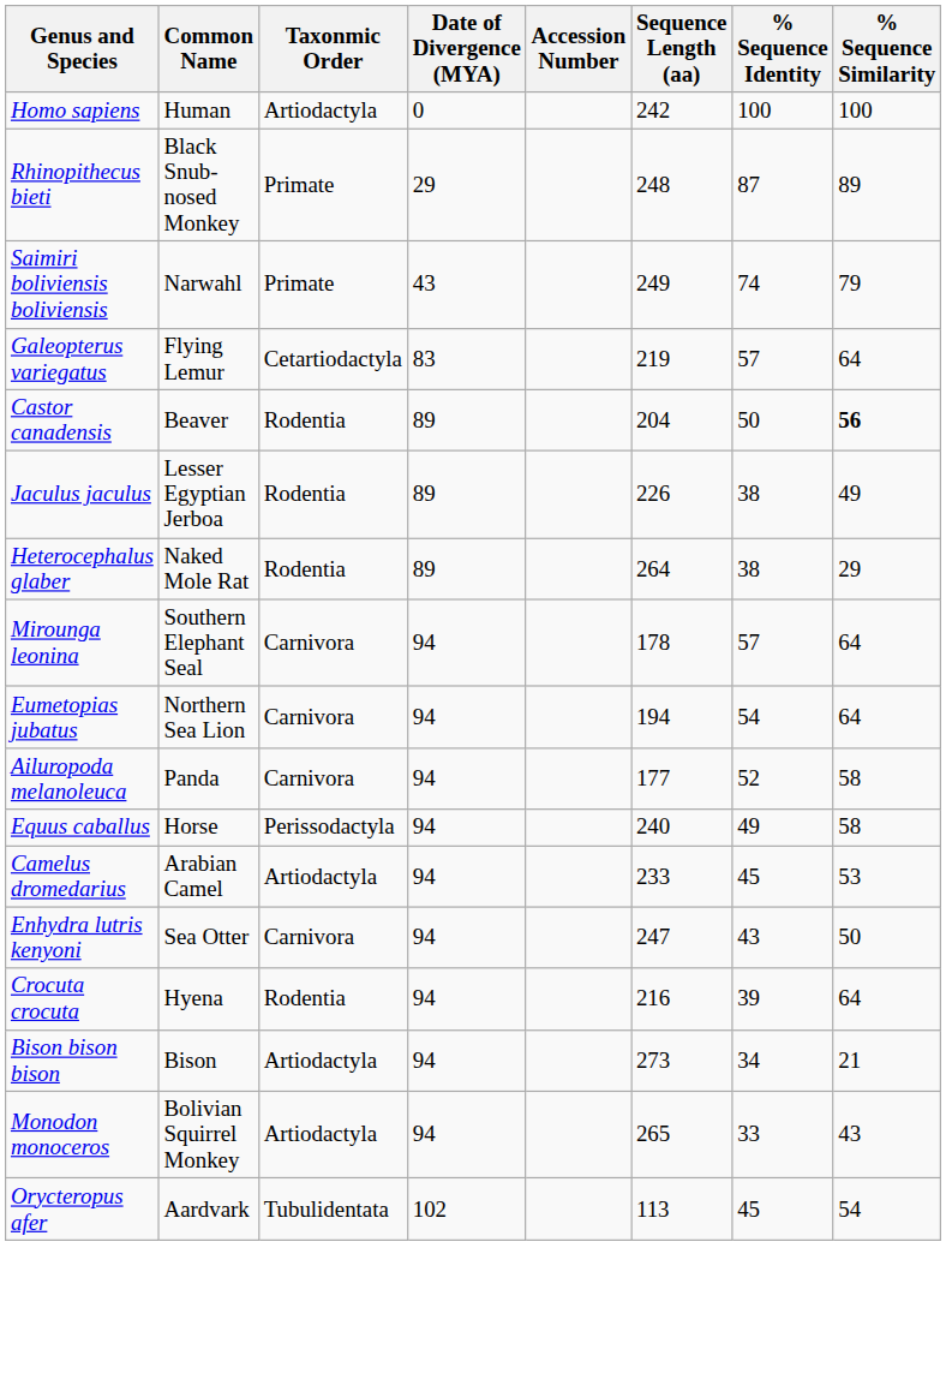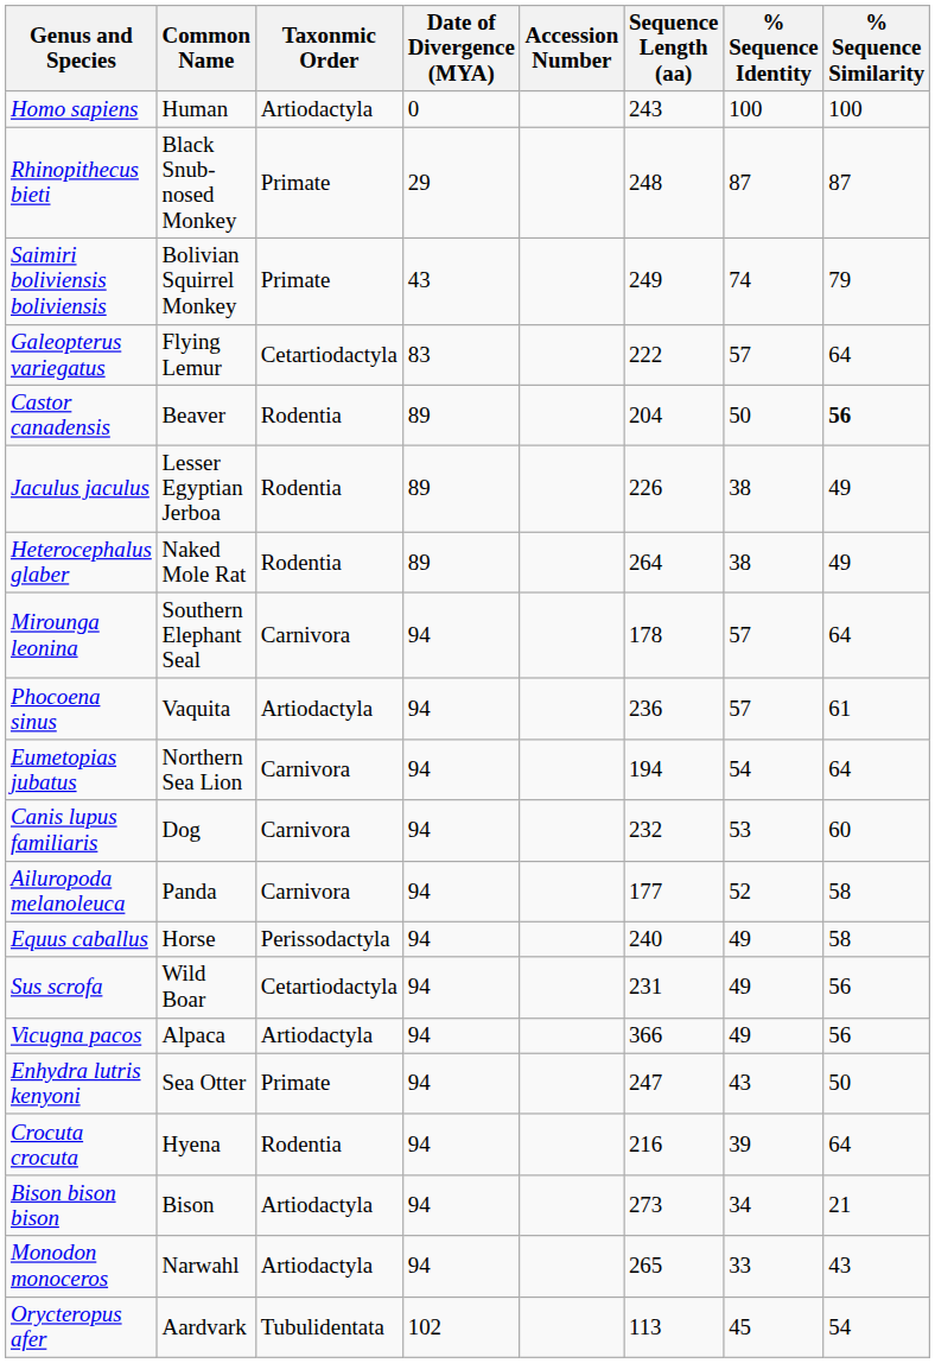Homo sapiens | Sequence Length (aa): 242 -> 243
Rhinopithecus bieti | % Sequence Similarity: 89 -> 87
Saimiri boliviensis boliviensis | Common Name: Narwahl -> Bolivian Squirrel Monkey
Galeopterus variegatus | Sequence Length (aa): 219 -> 222
Heterocephalus glaber | % Sequence Similarity: 29 -> 49
+ row: Phocoena sinus | Vaquita | Artiodactyla | 94 | 236 | 57 | 61
+ row: Canis lupus familiaris | Dog | Carnivora | 94 | 232 | 53 | 60
+ row: Sus scrofa | Wild Boar | Cetartiodactyla | 94 | 231 | 49 | 56
+ row: Vicugna pacos | Alpaca | Artiodactyla | 94 | 366 | 49 | 56
- row: Camelus dromedarius | Arabian Camel | Artiodactyla | 94 | 233 | 45 | 53
Enhydra lutris kenyoni | Taxonmic Order: Carnivora -> Primate
Monodon monoceros | Common Name: Bolivian Squirrel Monkey -> Narwahl
